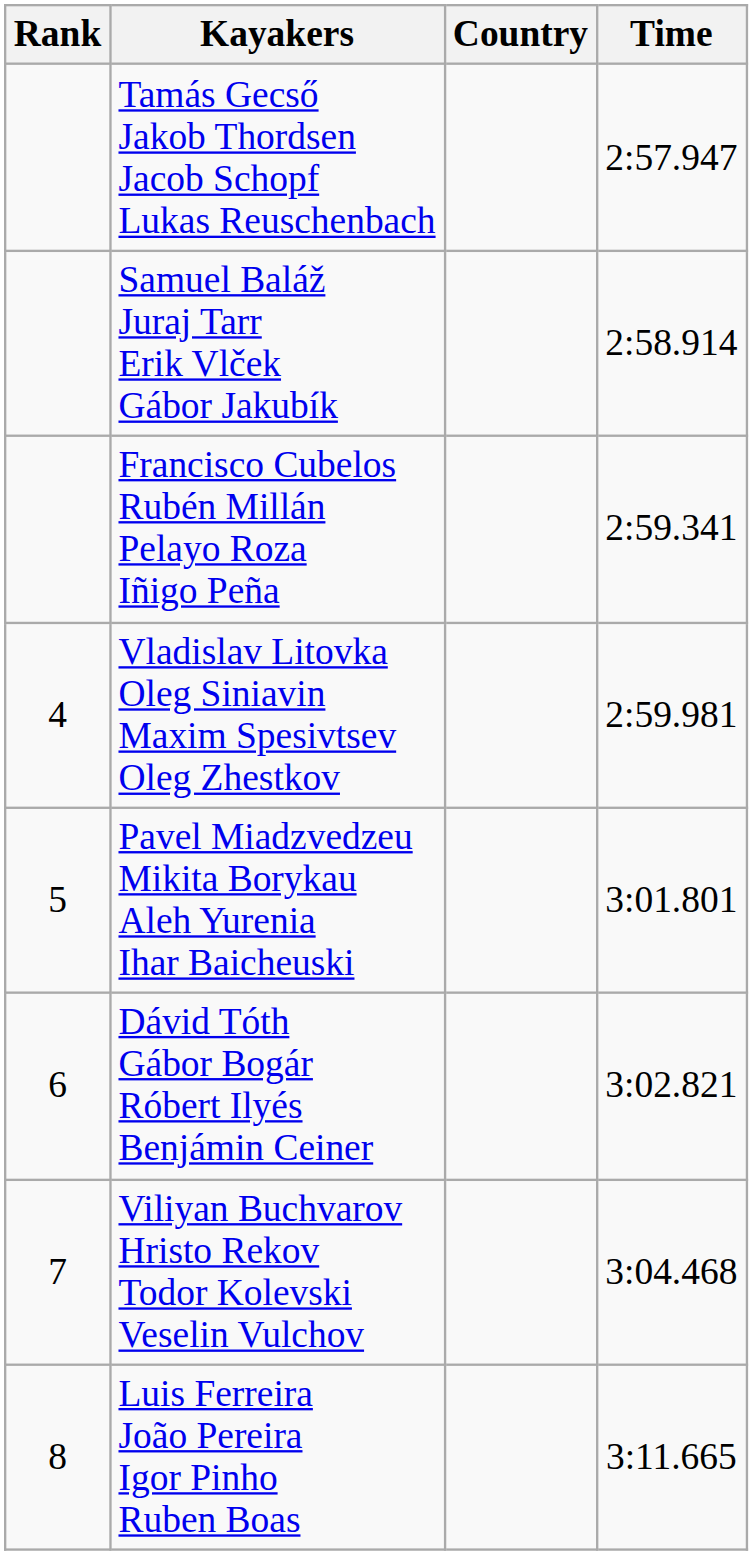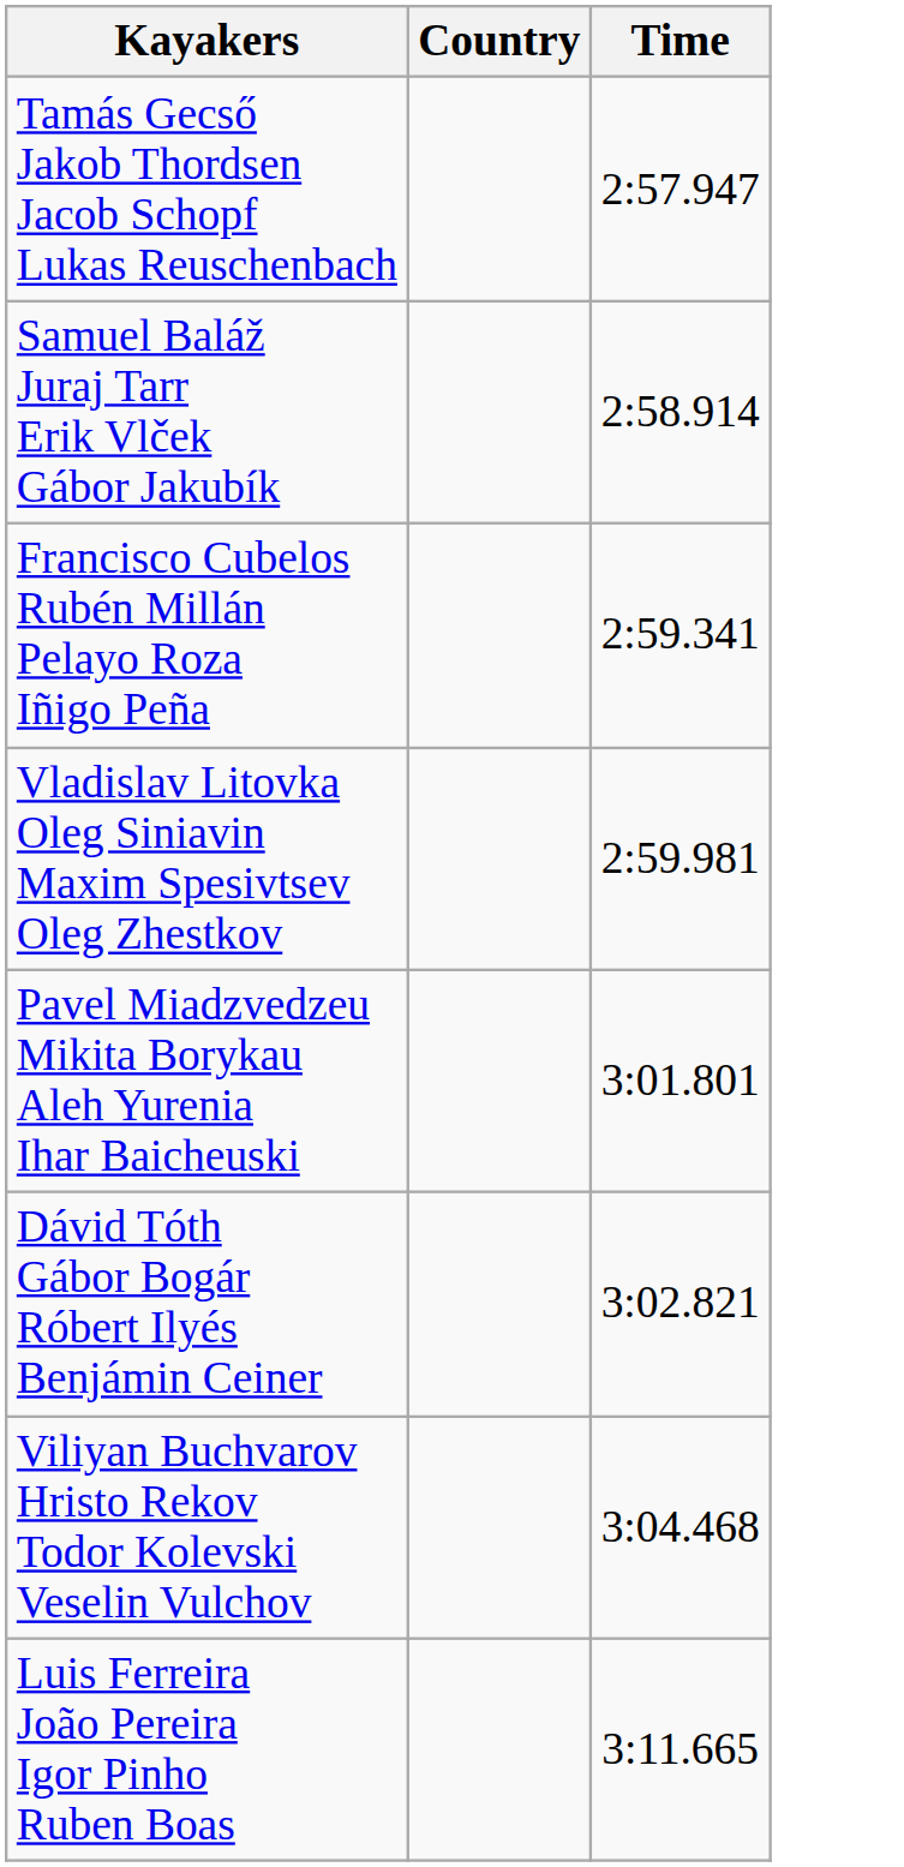- column: Rank | 4 | 5 | 6 | 7 | 8
